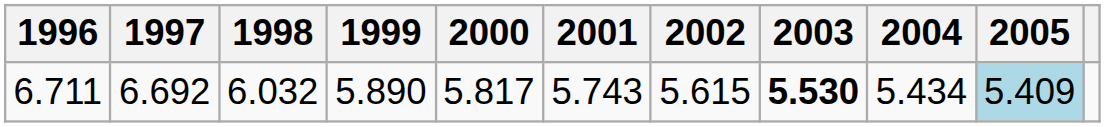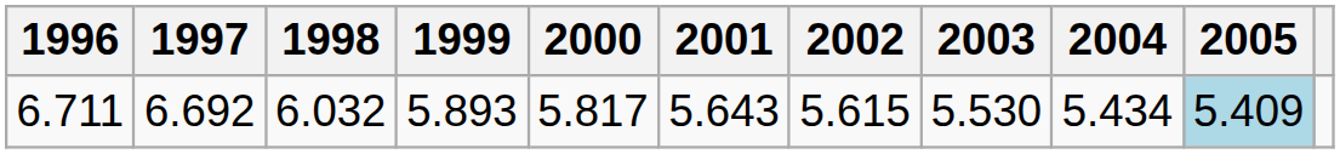6.711 | 1999: 5.890 -> 5.893
6.711 | 2001: 5.743 -> 5.643
6.711 | 2003: bold -> normal
